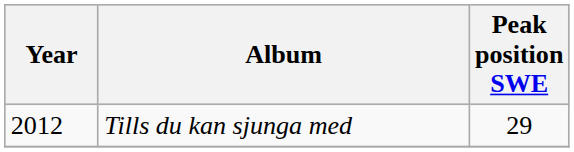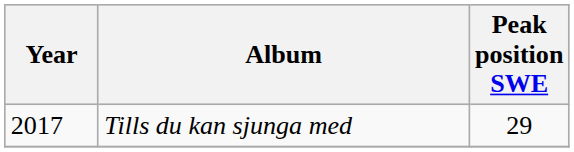Tills du kan sjunga med | Year: 2012 -> 2017
